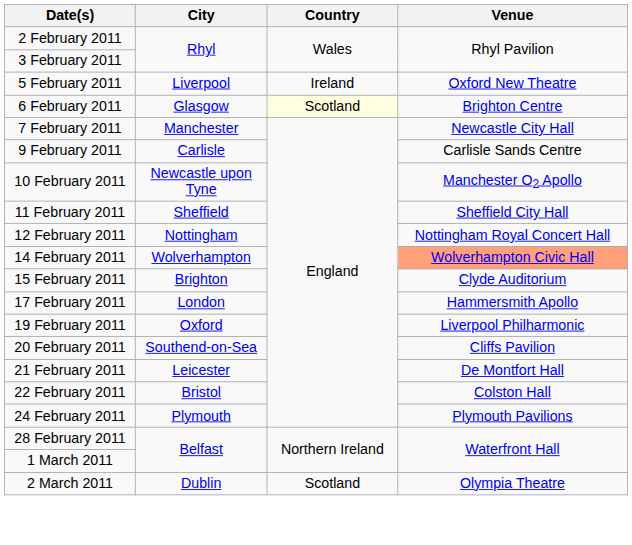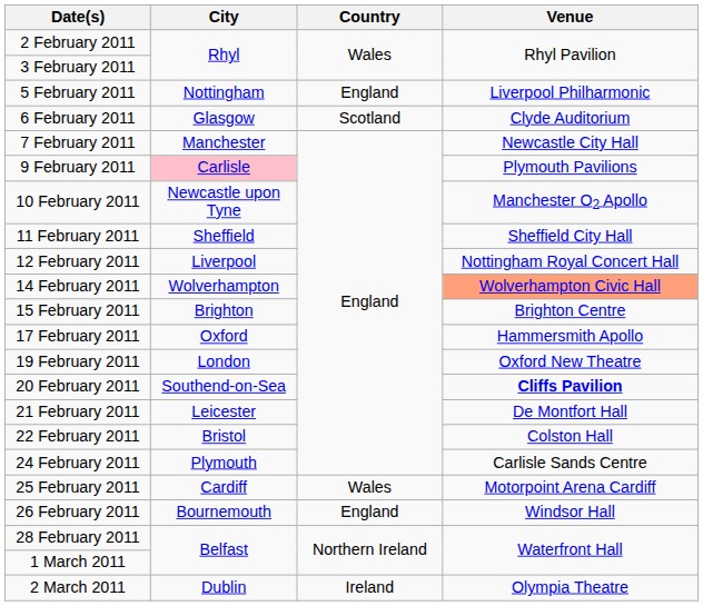5 February 2011 | City: Liverpool -> Nottingham
5 February 2011 | Country: Ireland -> England
5 February 2011 | Venue: Oxford New Theatre -> Liverpool Philharmonic
6 February 2011 | Country: lightyellow background -> no background
6 February 2011 | Venue: Brighton Centre -> Clyde Auditorium
9 February 2011 | City: no background -> pink background
9 February 2011 | Venue: Carlisle Sands Centre -> Plymouth Pavilions
12 February 2011 | City: Nottingham -> Liverpool
15 February 2011 | Venue: Clyde Auditorium -> Brighton Centre
17 February 2011 | City: London -> Oxford
19 February 2011 | City: Oxford -> London
19 February 2011 | Venue: Liverpool Philharmonic -> Oxford New Theatre
20 February 2011 | Venue: normal -> bold
24 February 2011 | Venue: Plymouth Pavilions -> Carlisle Sands Centre
+ row: 25 February 2011 | Cardiff | Wales | Motorpoint Arena Cardiff
+ row: 26 February 2011 | Bournemouth | England | Windsor Hall
2 March 2011 | Country: Scotland -> Ireland
